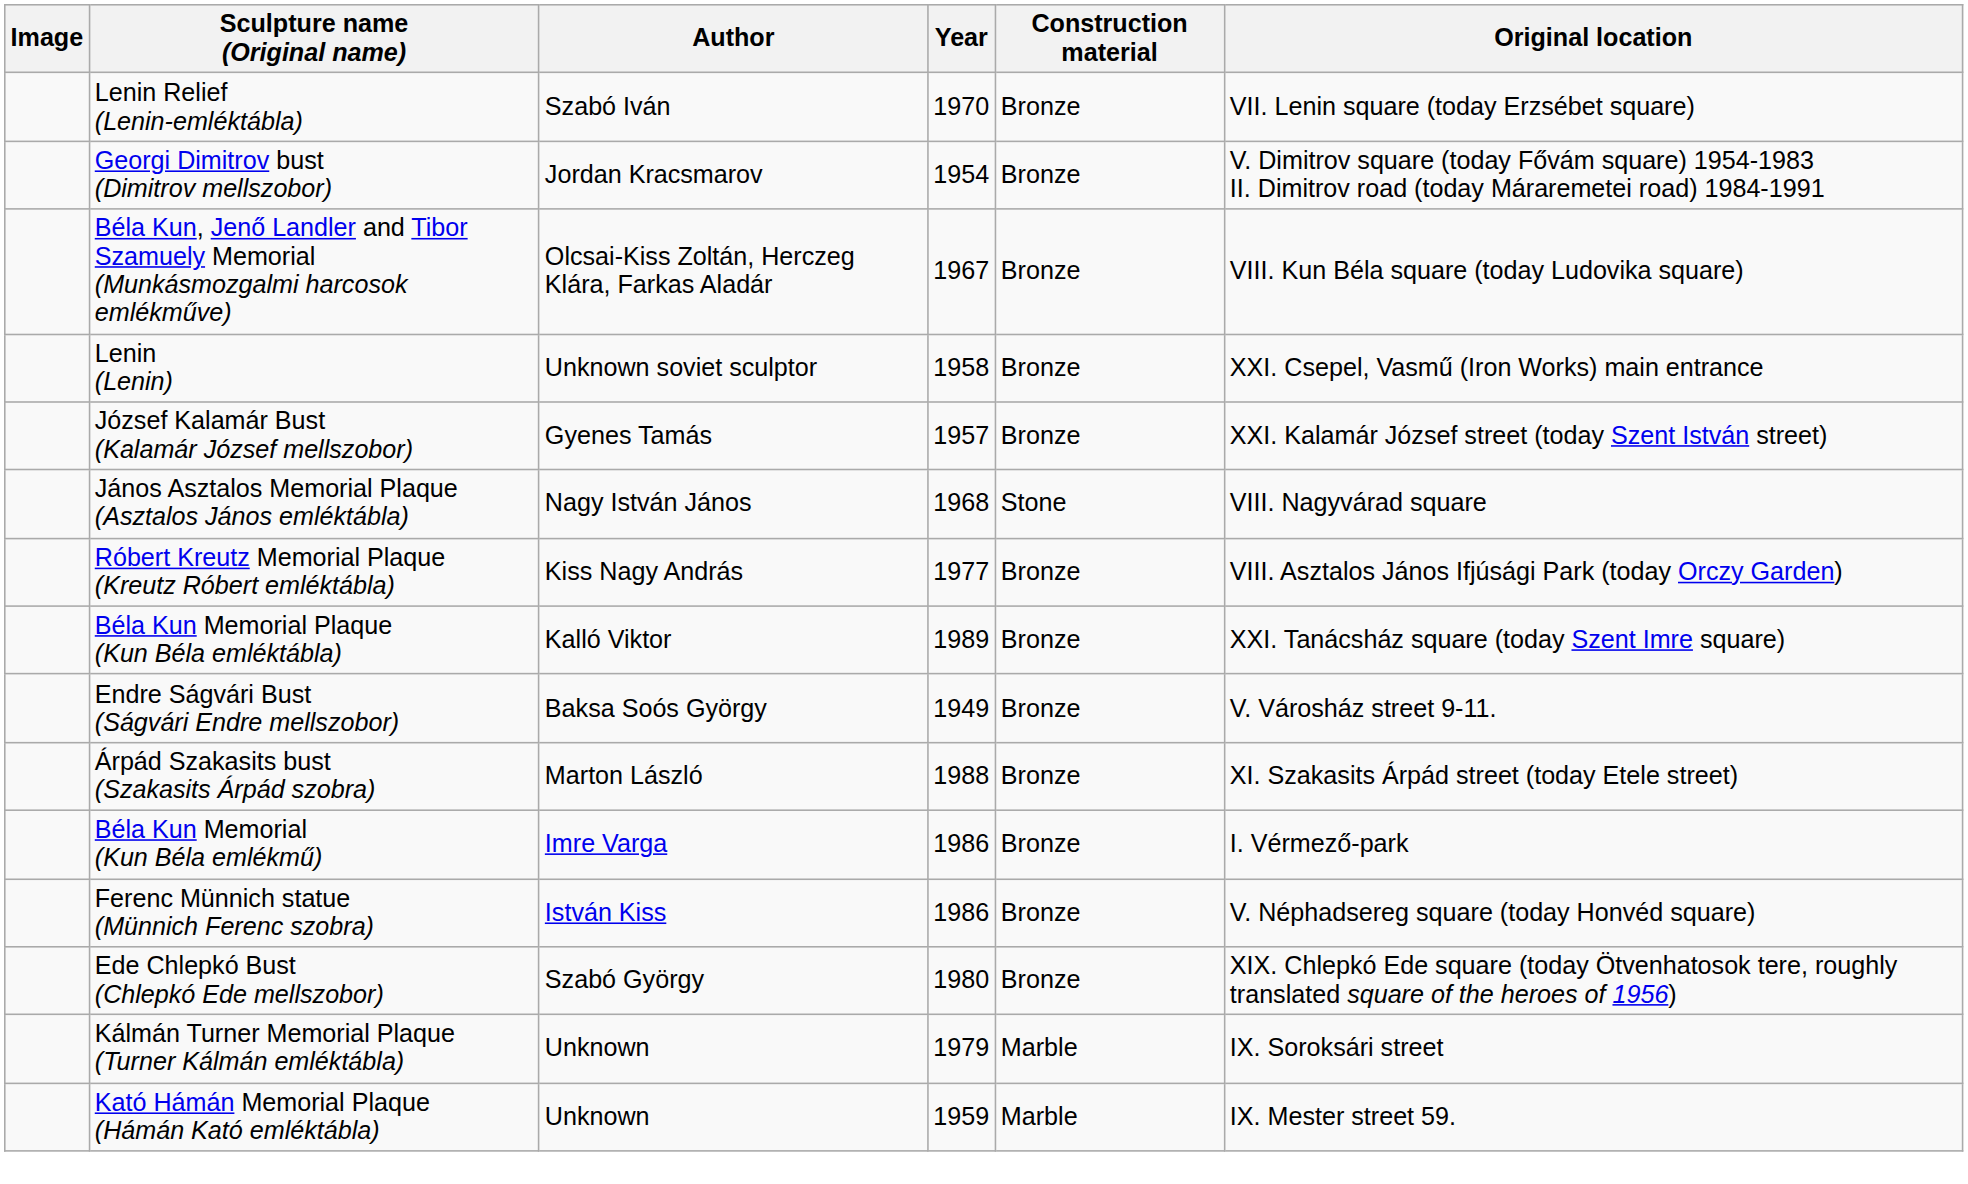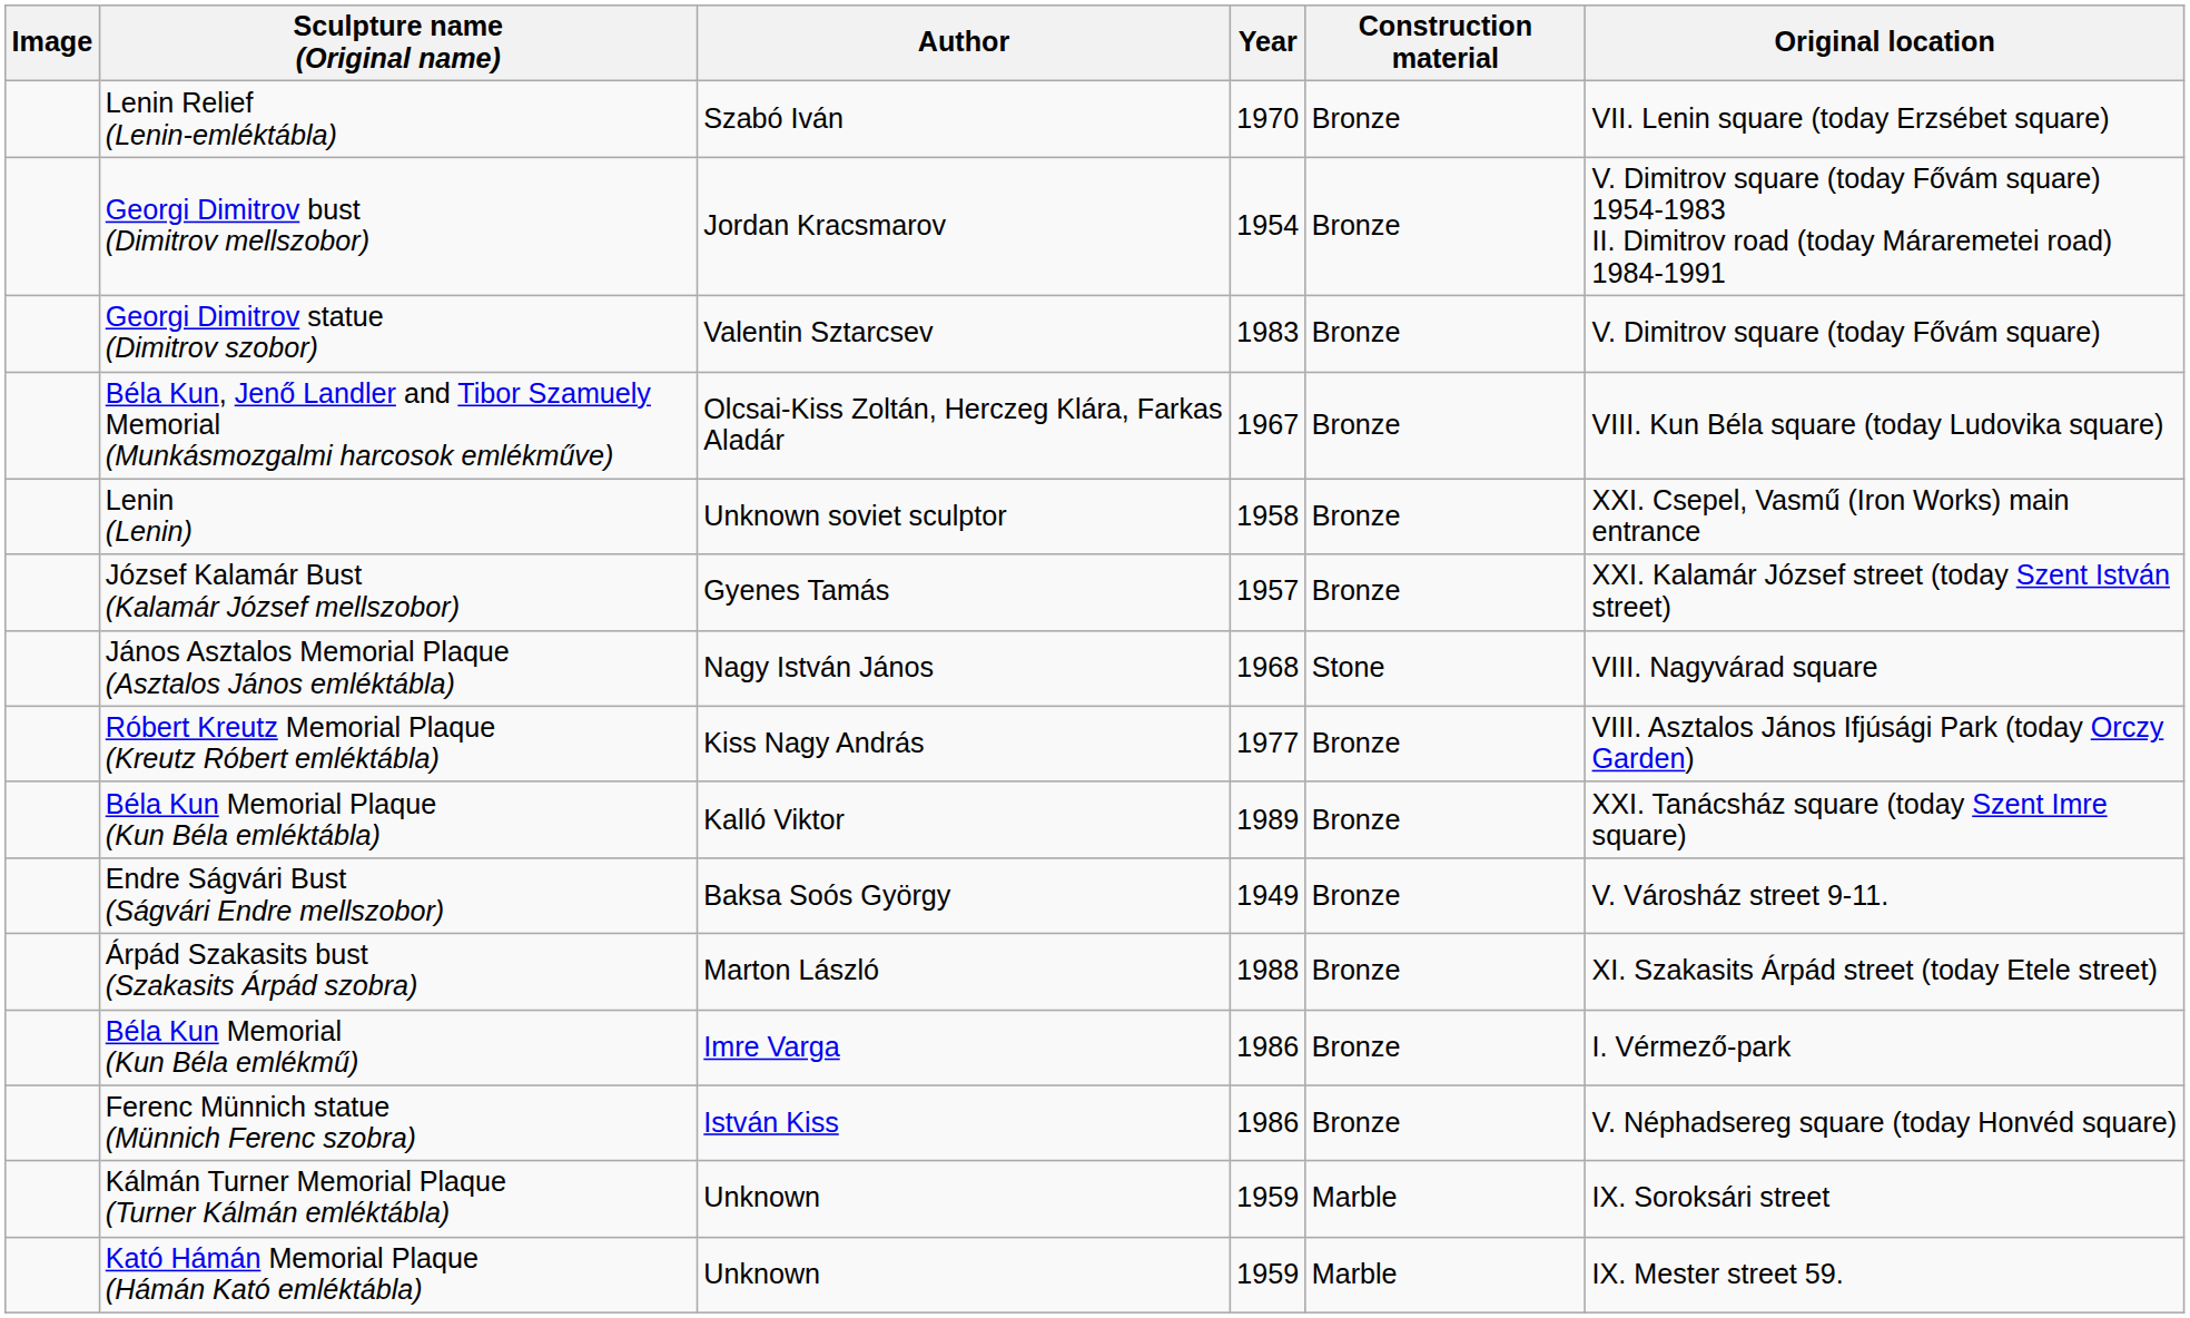+ row: Georgi Dimitrov statue (Dimitrov szobor) | Valentin Sztarcsev | 1983 | Bronze | V. Dimitrov square (today Fővám square)
- row: Ede Chlepkó Bust (Chlepkó Ede mellszobor) | Szabó György | 1980 | Bronze | XIX. Chlepkó Ede square (today Ötvenhatosok tere, roughly translated square of the heroes of 1956)
Kálmán Turner Memorial Plaque (Turner Kálmán emléktábla) | Year: 1979 -> 1959
